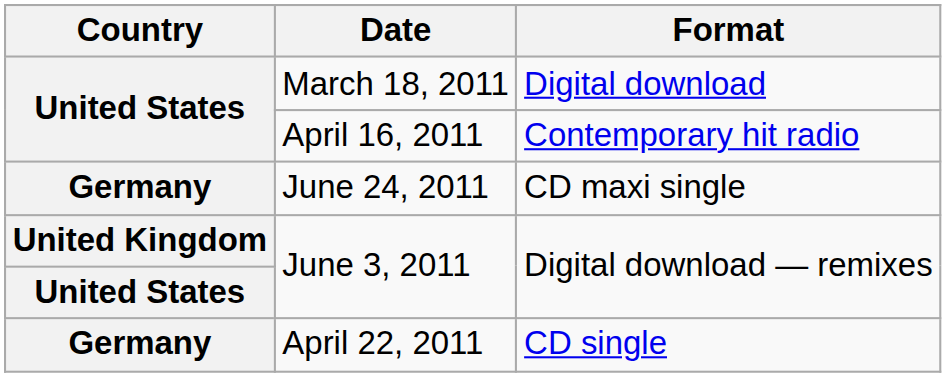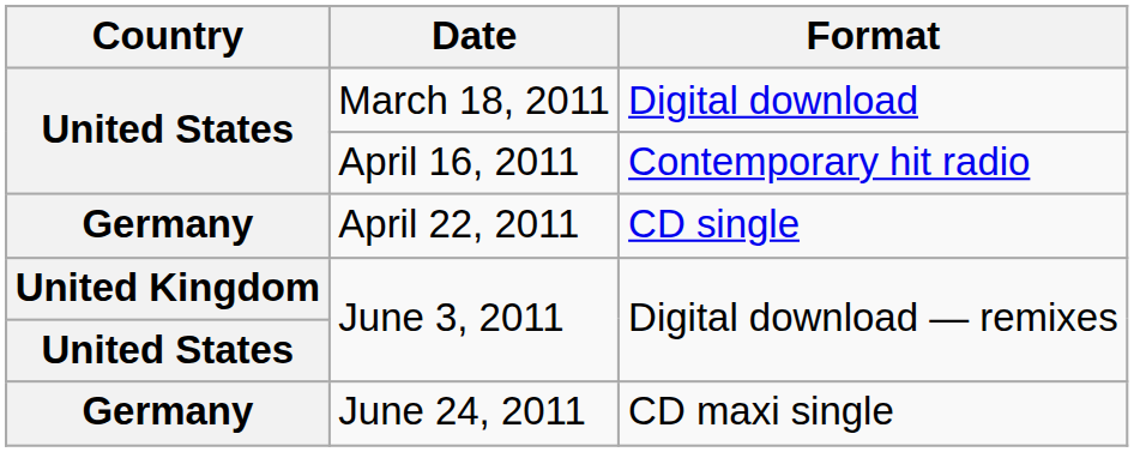rows swapped: April 22, 2011 <-> June 24, 2011
